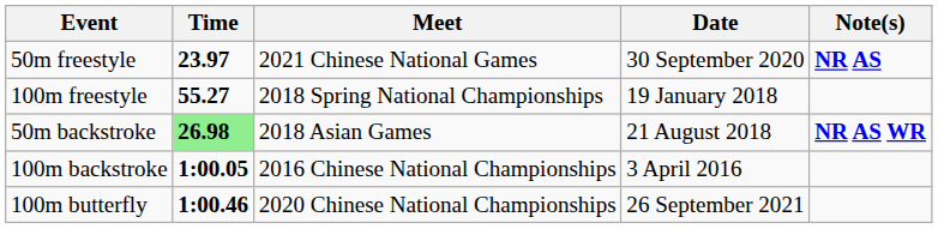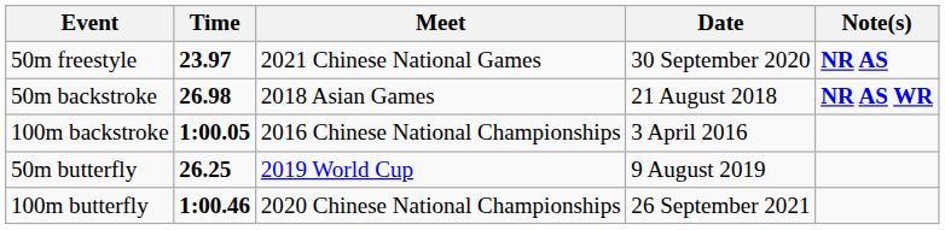- row: 100m freestyle | 55.27 | 2018 Spring National Championships | 19 January 2018
50m backstroke | Time: lightgreen background -> no background
+ row: 50m butterfly | 26.25 | 2019 World Cup | 9 August 2019
